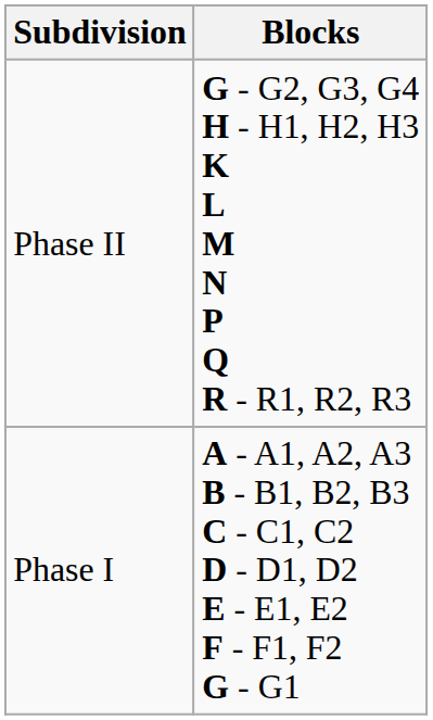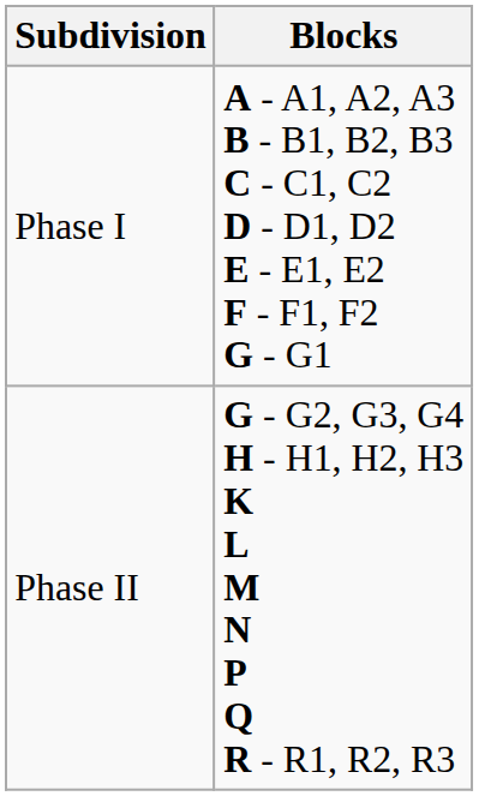rows swapped: Phase I <-> Phase II
